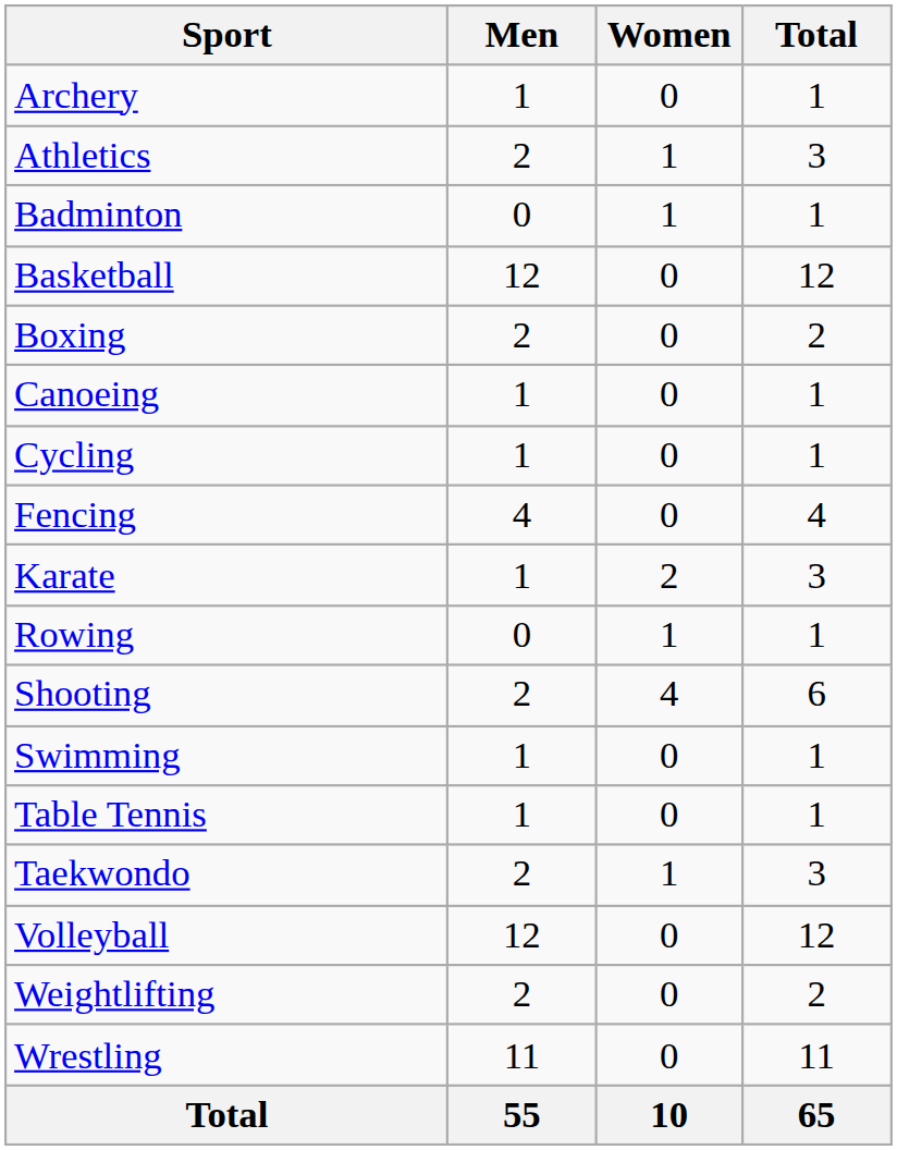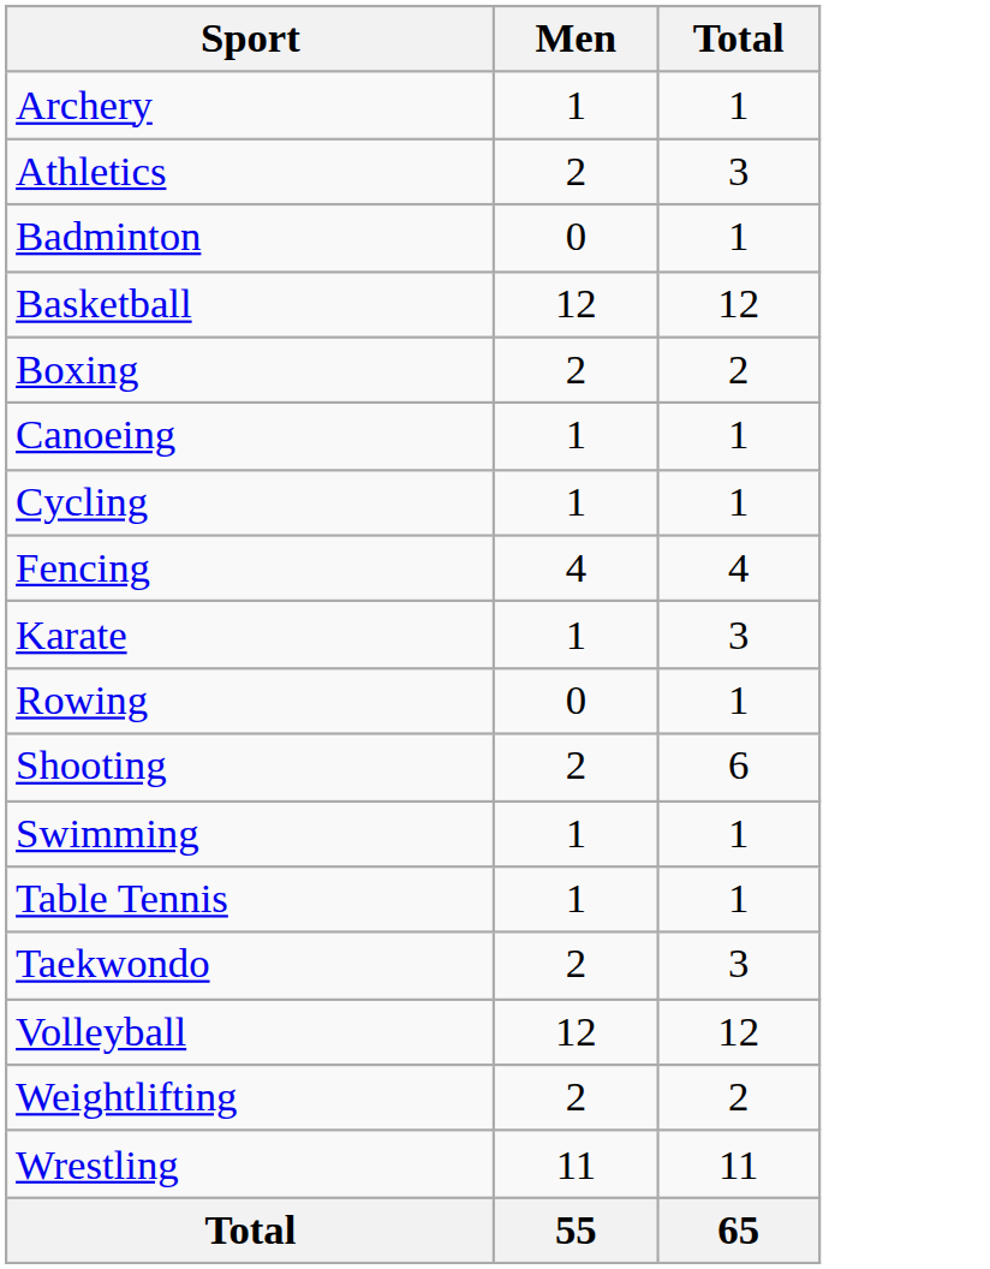- column: Women | 0 | 1 | 1 | 0 | 0 | 0 | 0 | 0 | 2 | 1 | 4 | 0 | 0 | 1 | 0 | 0 | 0 | 10
